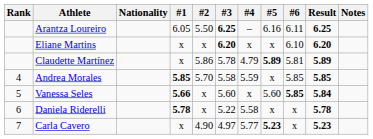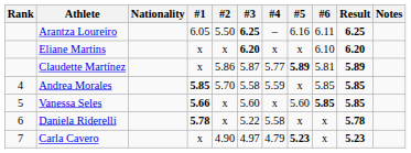Claudette Martínez | #3: 5.78 -> 5.87
Claudette Martínez | #4: 4.79 -> 5.77
Vanessa Seles | Result: 5.84 -> 5.85
Carla Cavero | #4: 5.77 -> 4.79
